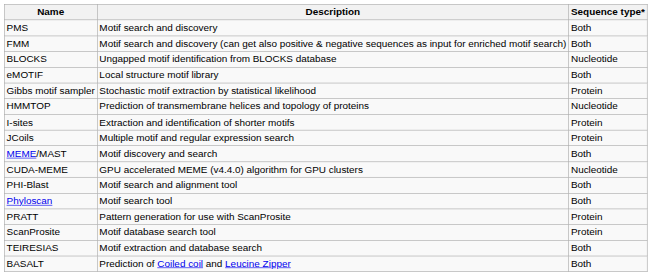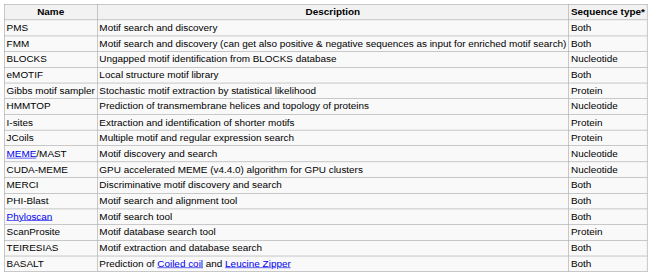MEME/MAST | Sequence type*: Both -> Nucleotide
+ row: MERCI | Discriminative motif discovery and search | Both
- row: PRATT | Pattern generation for use with ScanProsite | Protein
